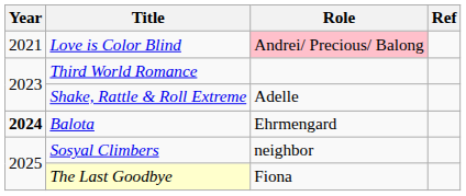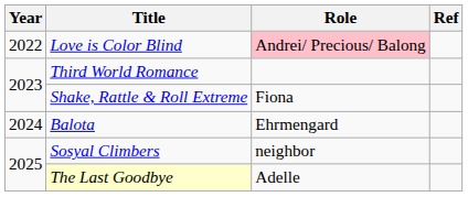Love is Color Blind | Year: 2021 -> 2022
Shake, Rattle & Roll Extreme | Role: Adelle -> Fiona
Balota | Year: bold -> normal
The Last Goodbye | Role: Fiona -> Adelle
